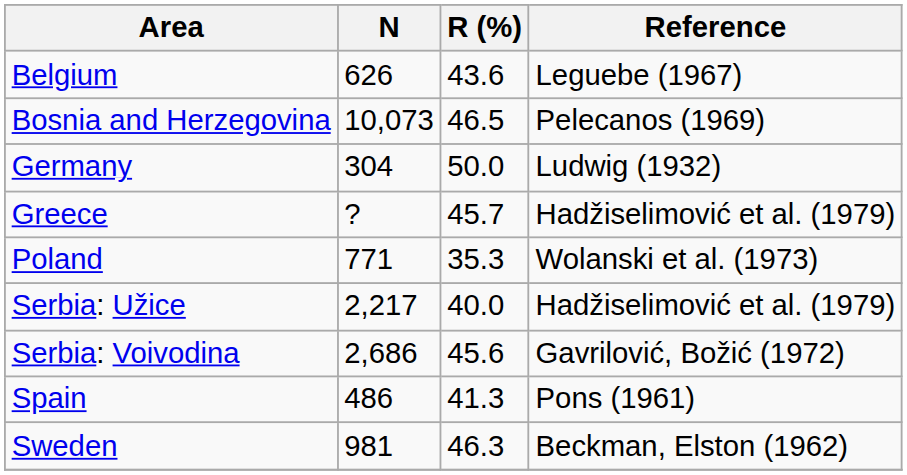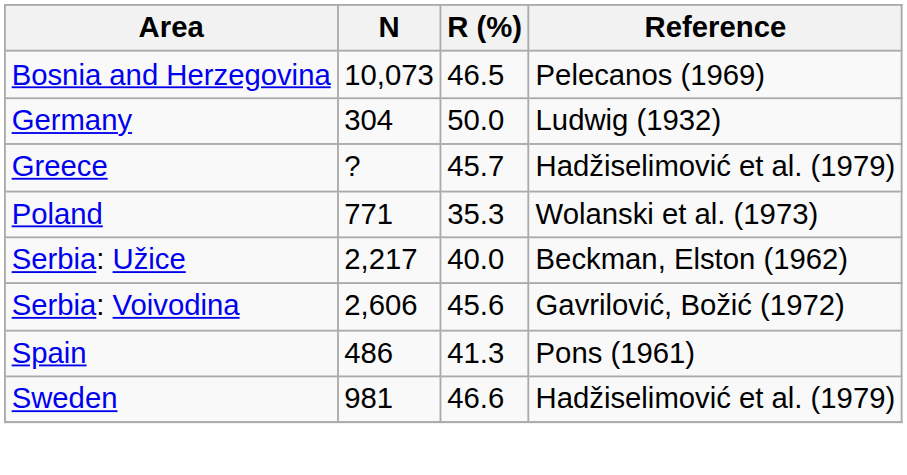- row: Belgium | 626 | 43.6 | Leguebe (1967)
Serbia: Užice | Reference: Hadžiselimović et al. (1979) -> Beckman, Elston (1962)
Serbia: Voivodina | N: 2,686 -> 2,606
Sweden | R (%): 46.3 -> 46.6
Sweden | Reference: Beckman, Elston (1962) -> Hadžiselimović et al. (1979)
